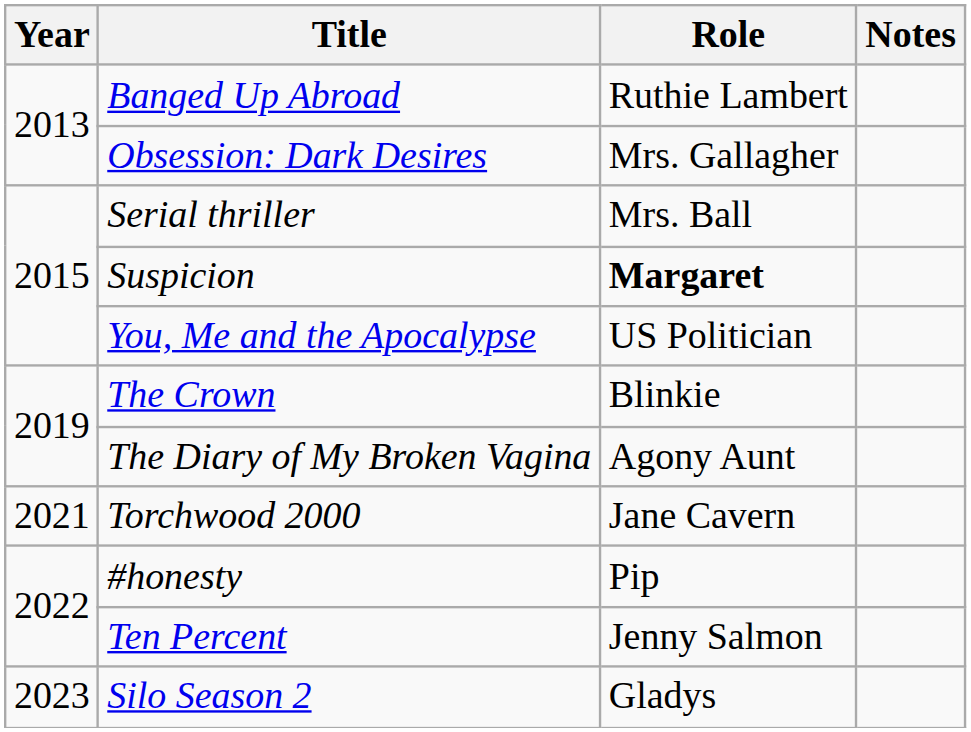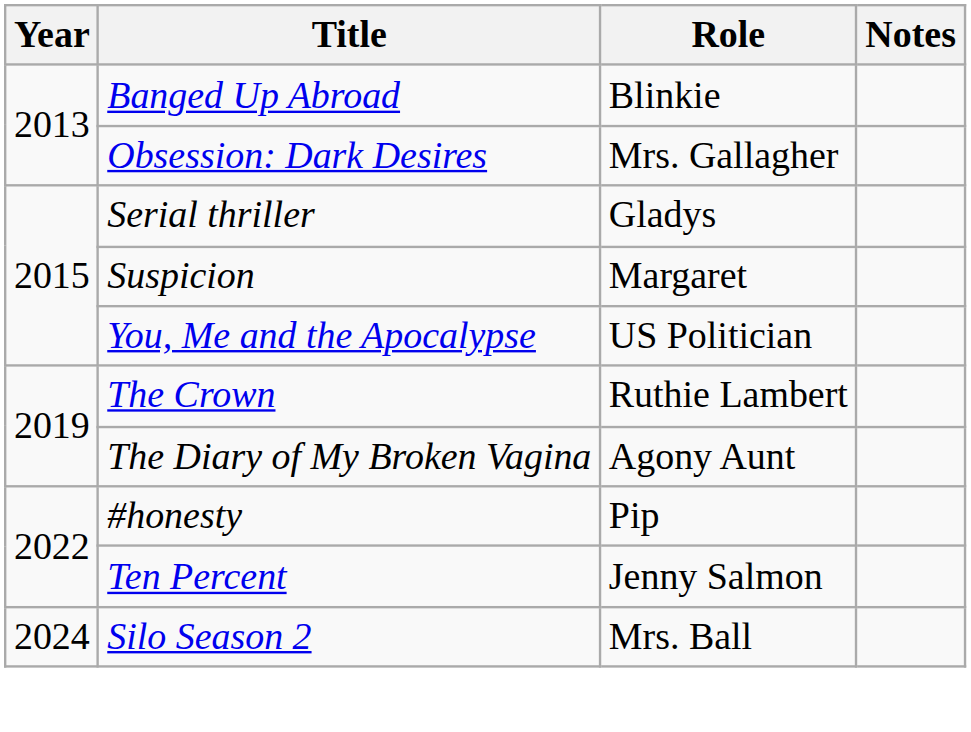Banged Up Abroad | Role: Ruthie Lambert -> Blinkie
Serial thriller | Role: Mrs. Ball -> Gladys
Suspicion | Role: bold -> normal
The Crown | Role: Blinkie -> Ruthie Lambert
- row: 2021 | Torchwood 2000 | Jane Cavern
Silo Season 2 | Year: 2023 -> 2024
Silo Season 2 | Role: Gladys -> Mrs. Ball
